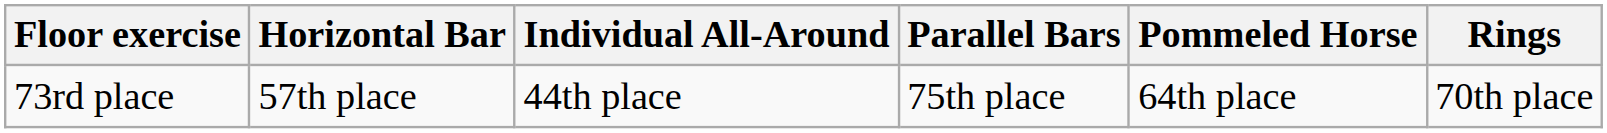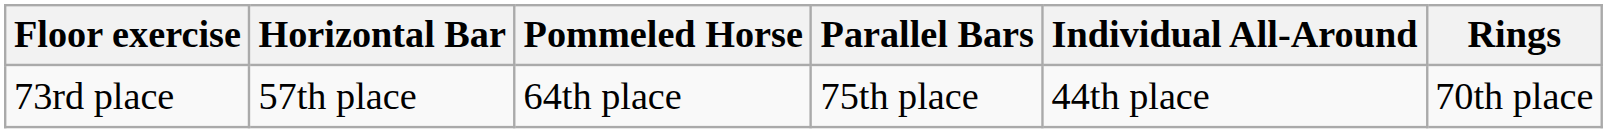columns swapped: Individual All-Around <-> Pommeled Horse
